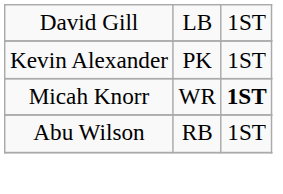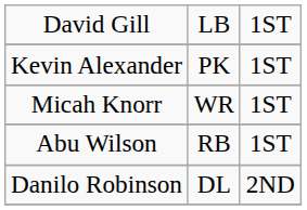Micah Knorr | column 3: bold -> normal
+ row: Danilo Robinson | DL | 2ND
